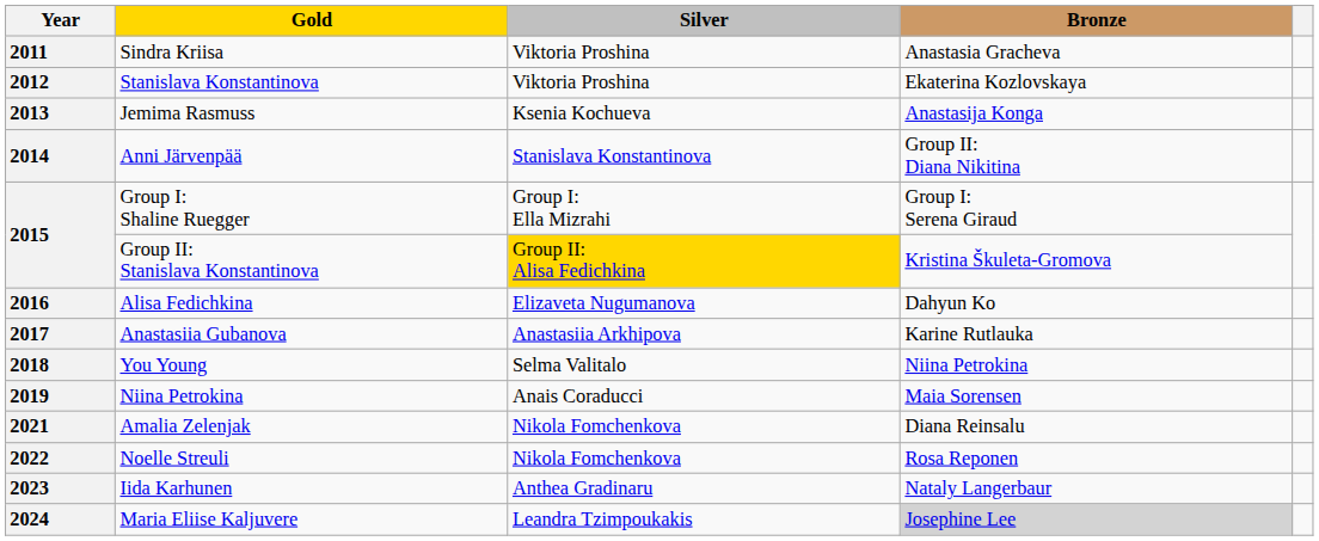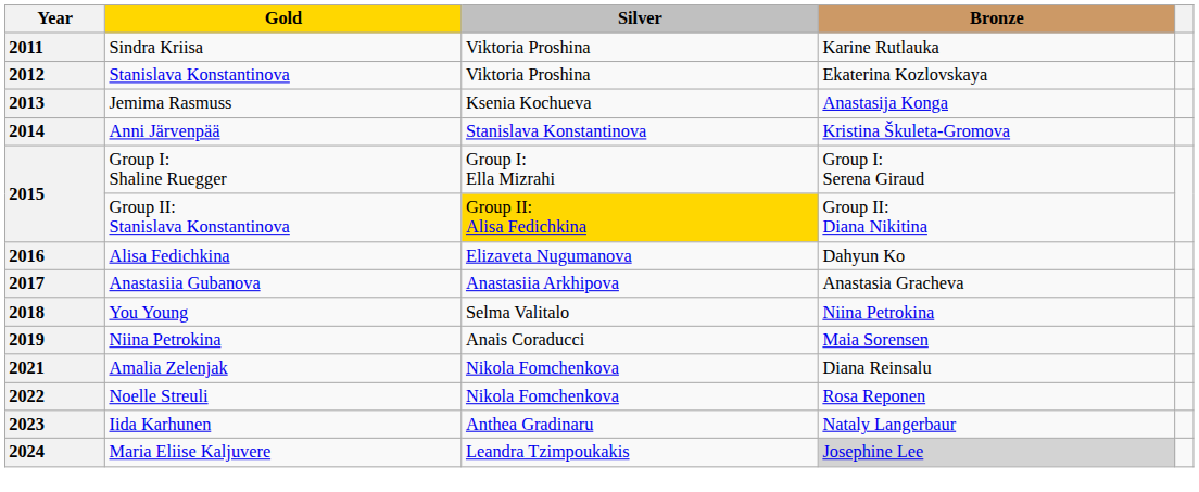2011 | Bronze: Anastasia Gracheva -> Karine Rutlauka
2014 | Bronze: Group II: Diana Nikitina -> Kristina Škuleta-Gromova
2015 / Group II: Stanislava Konstantinova | Bronze: Kristina Škuleta-Gromova -> Group II: Diana Nikitina
2017 | Bronze: Karine Rutlauka -> Anastasia Gracheva
